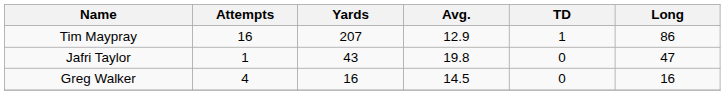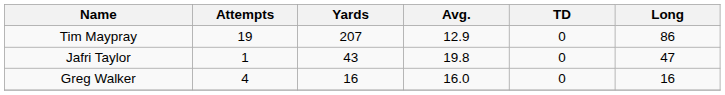Tim Maypray | Attempts: 16 -> 19
Tim Maypray | TD: 1 -> 0
Greg Walker | Avg.: 14.5 -> 16.0
